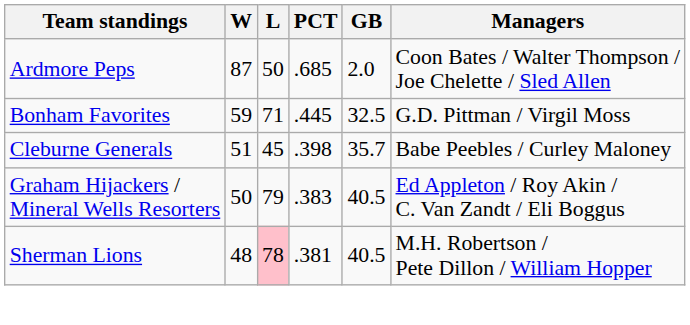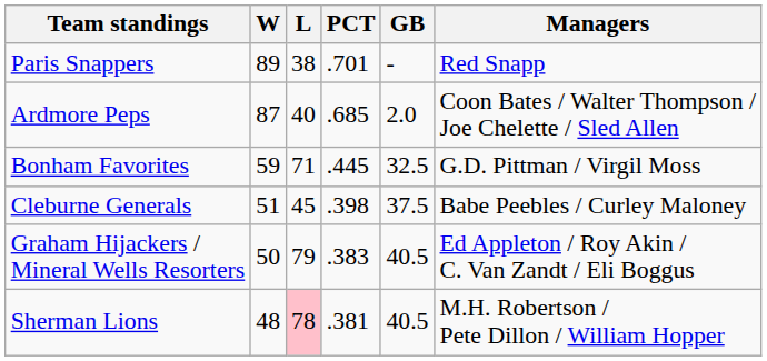+ row: Paris Snappers | 89 | 38 | .701 | - | Red Snapp
Ardmore Peps | L: 50 -> 40
Cleburne Generals | GB: 35.7 -> 37.5
